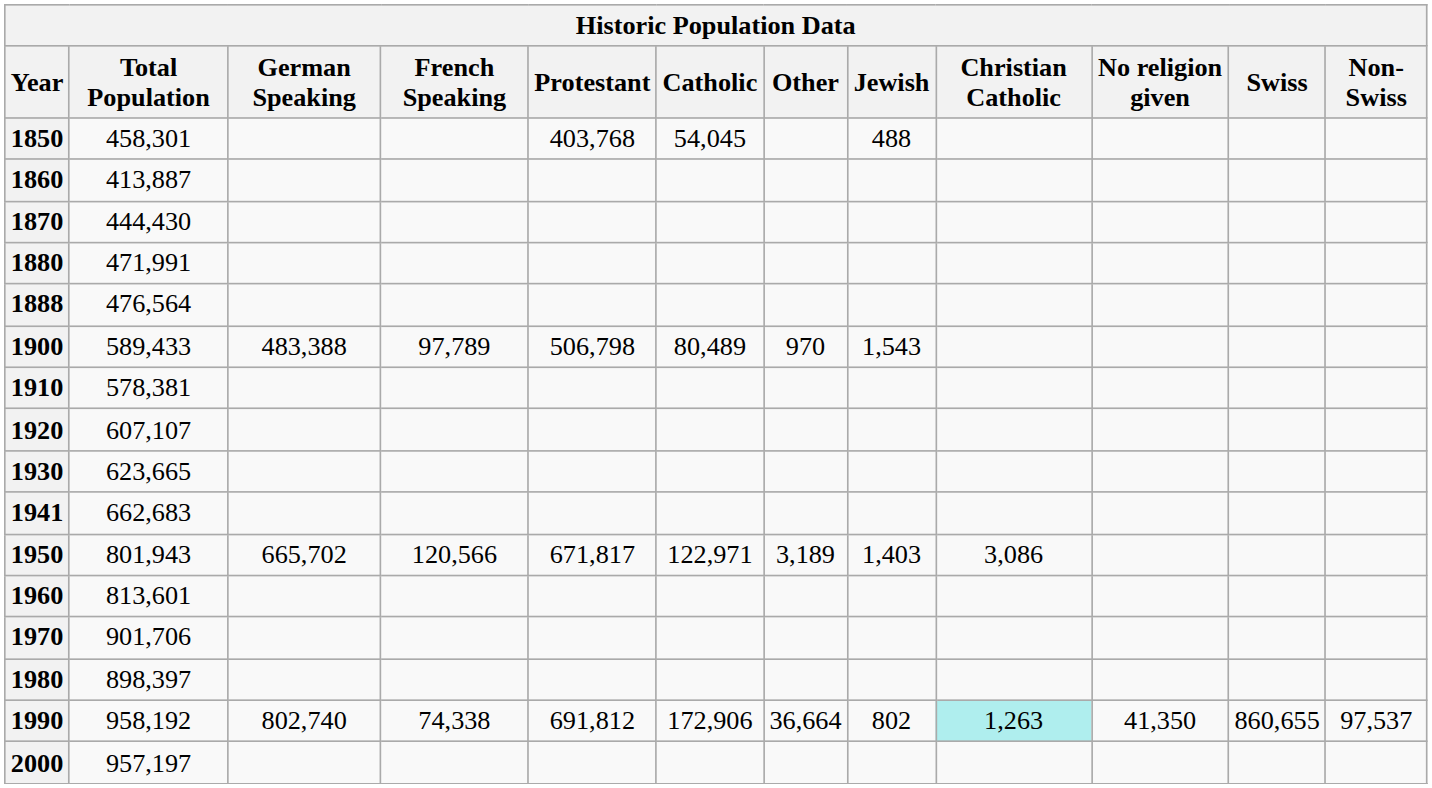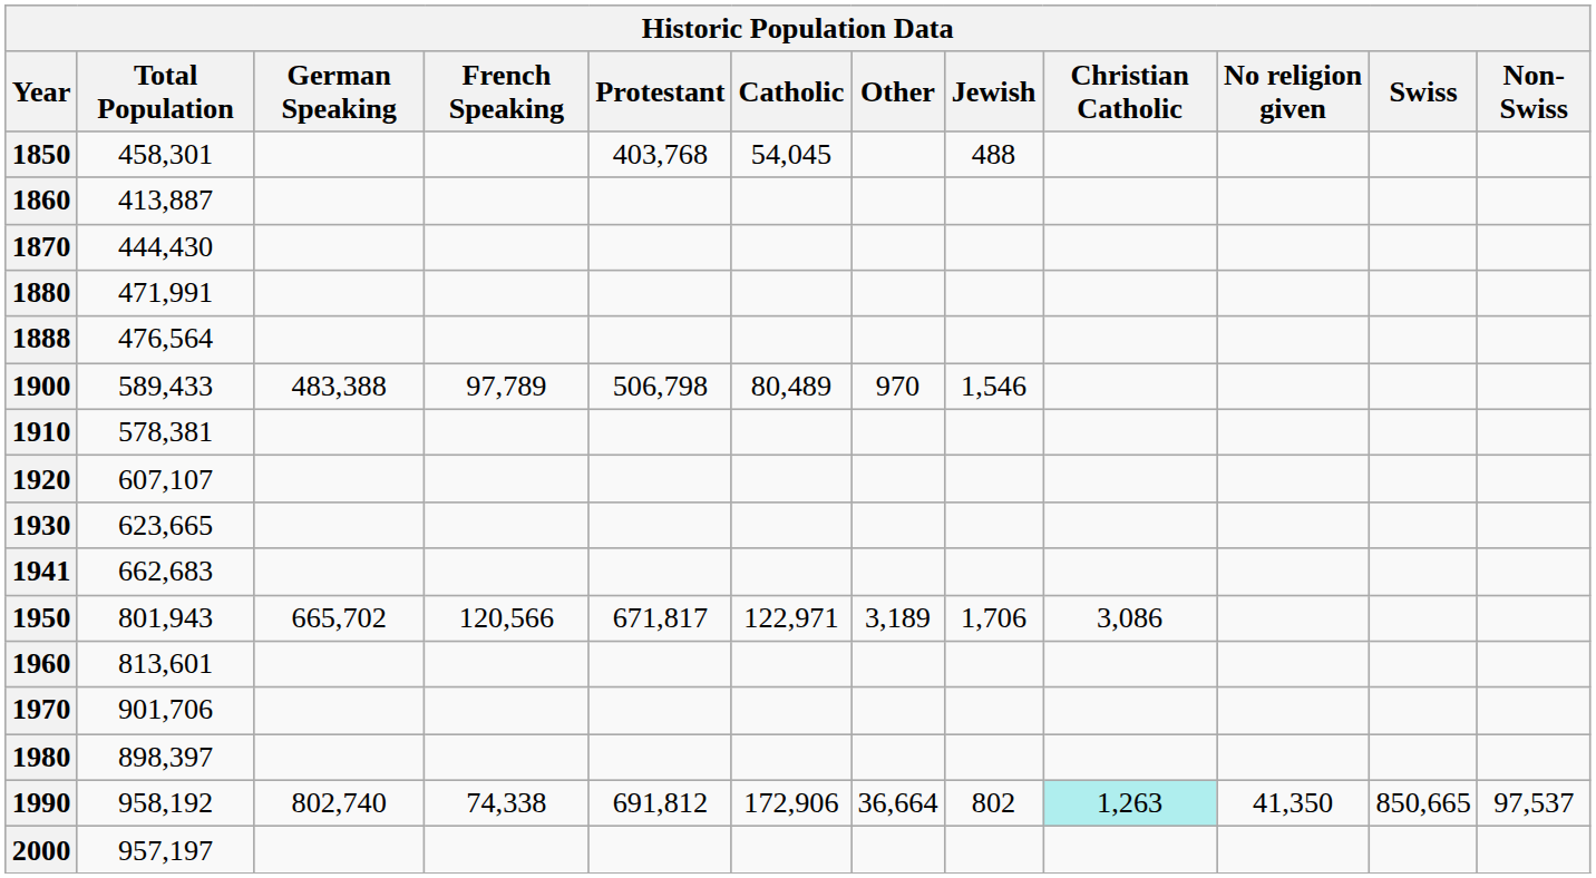1900 | Jewish: 1,543 -> 1,546
1950 | Jewish: 1,403 -> 1,706
1990 | Swiss: 860,655 -> 850,665
